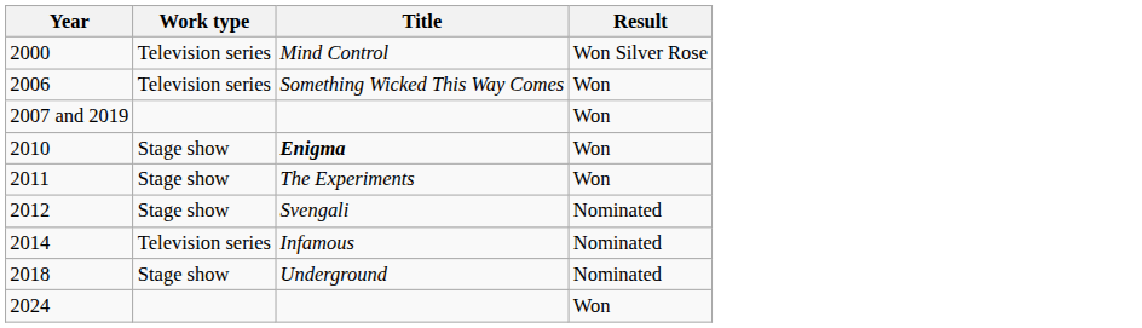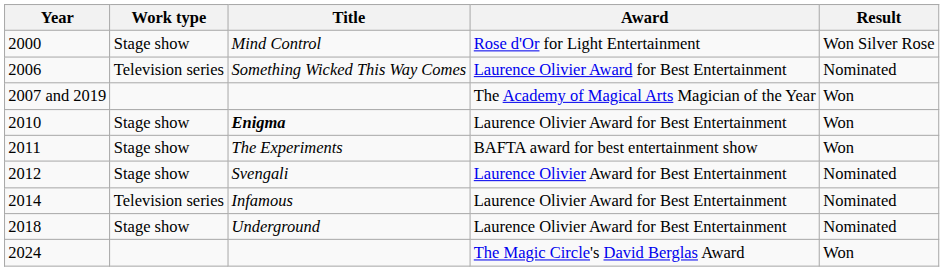+ column: Award | Rose d'Or for Light Entertainment | Laurence Olivier Award for Best Entertainment | The Academy of Magical Arts Magician of the Year | Laurence Olivier Award for Best Entertainment | BAFTA award for best entertainment show | Laurence Olivier Award for Best Entertainment | Laurence Olivier Award for Best Entertainment | Laurence Olivier Award for Best Entertainment | The Magic Circle's David Berglas Award
2000 | Work type: Television series -> Stage show
2006 | Result: Won -> Nominated
